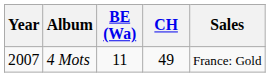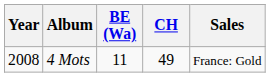4 Mots | Year: 2007 -> 2008
